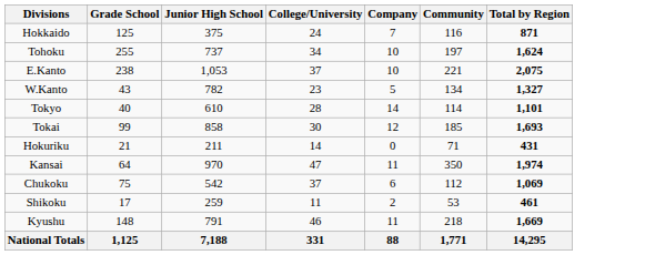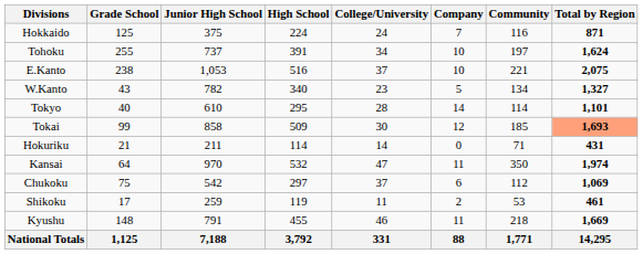+ column: High School | 224 | 391 | 516 | 340 | 295 | 509 | 114 | 532 | 297 | 119 | 455 | 3,792
Tokai | Total by Region: no background -> lightsalmon background
